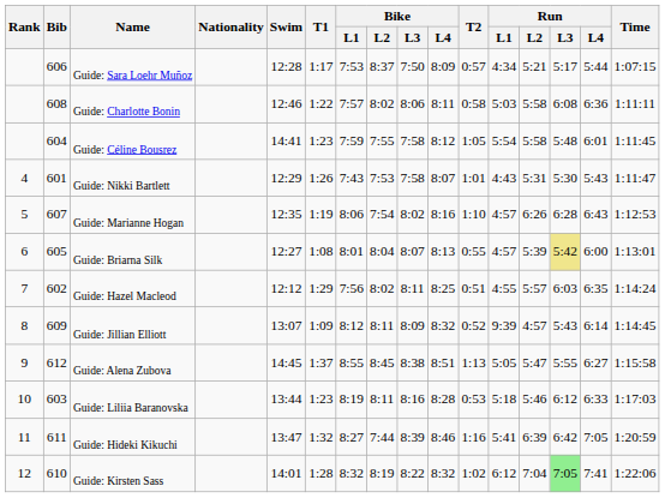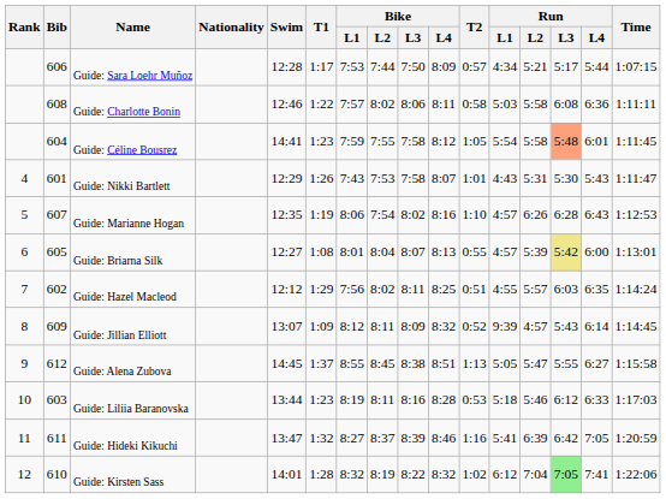Guide: Sara Loehr Muñoz | Bike / L2: 8:37 -> 7:44
Guide: Céline Bousrez | Run / L3: no background -> lightsalmon background
Guide: Hideki Kikuchi | Bike / L2: 7:44 -> 8:37
